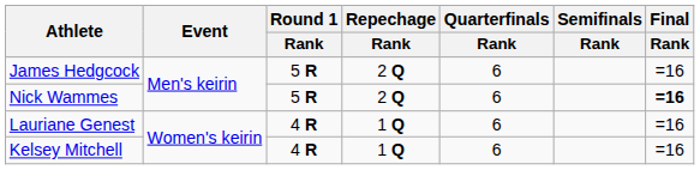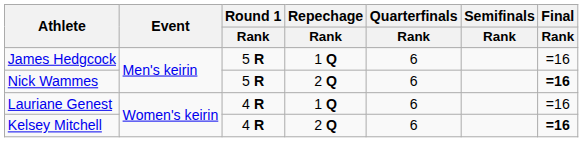James Hedgcock | Repechage / Rank: 2 Q -> 1 Q
Kelsey Mitchell | Repechage / Rank: 1 Q -> 2 Q
Kelsey Mitchell | Final / Rank: normal -> bold
